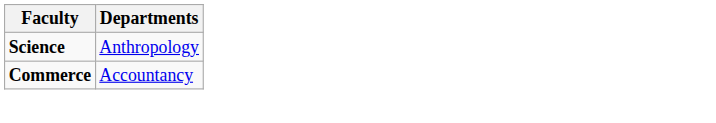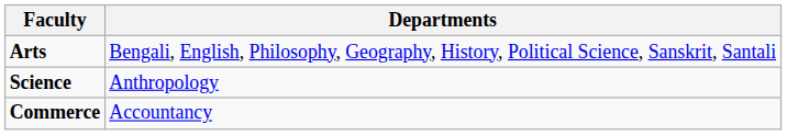+ row: Arts | Bengali, English, Philosophy, Geography, History, Political Science, Sanskrit, Santali
